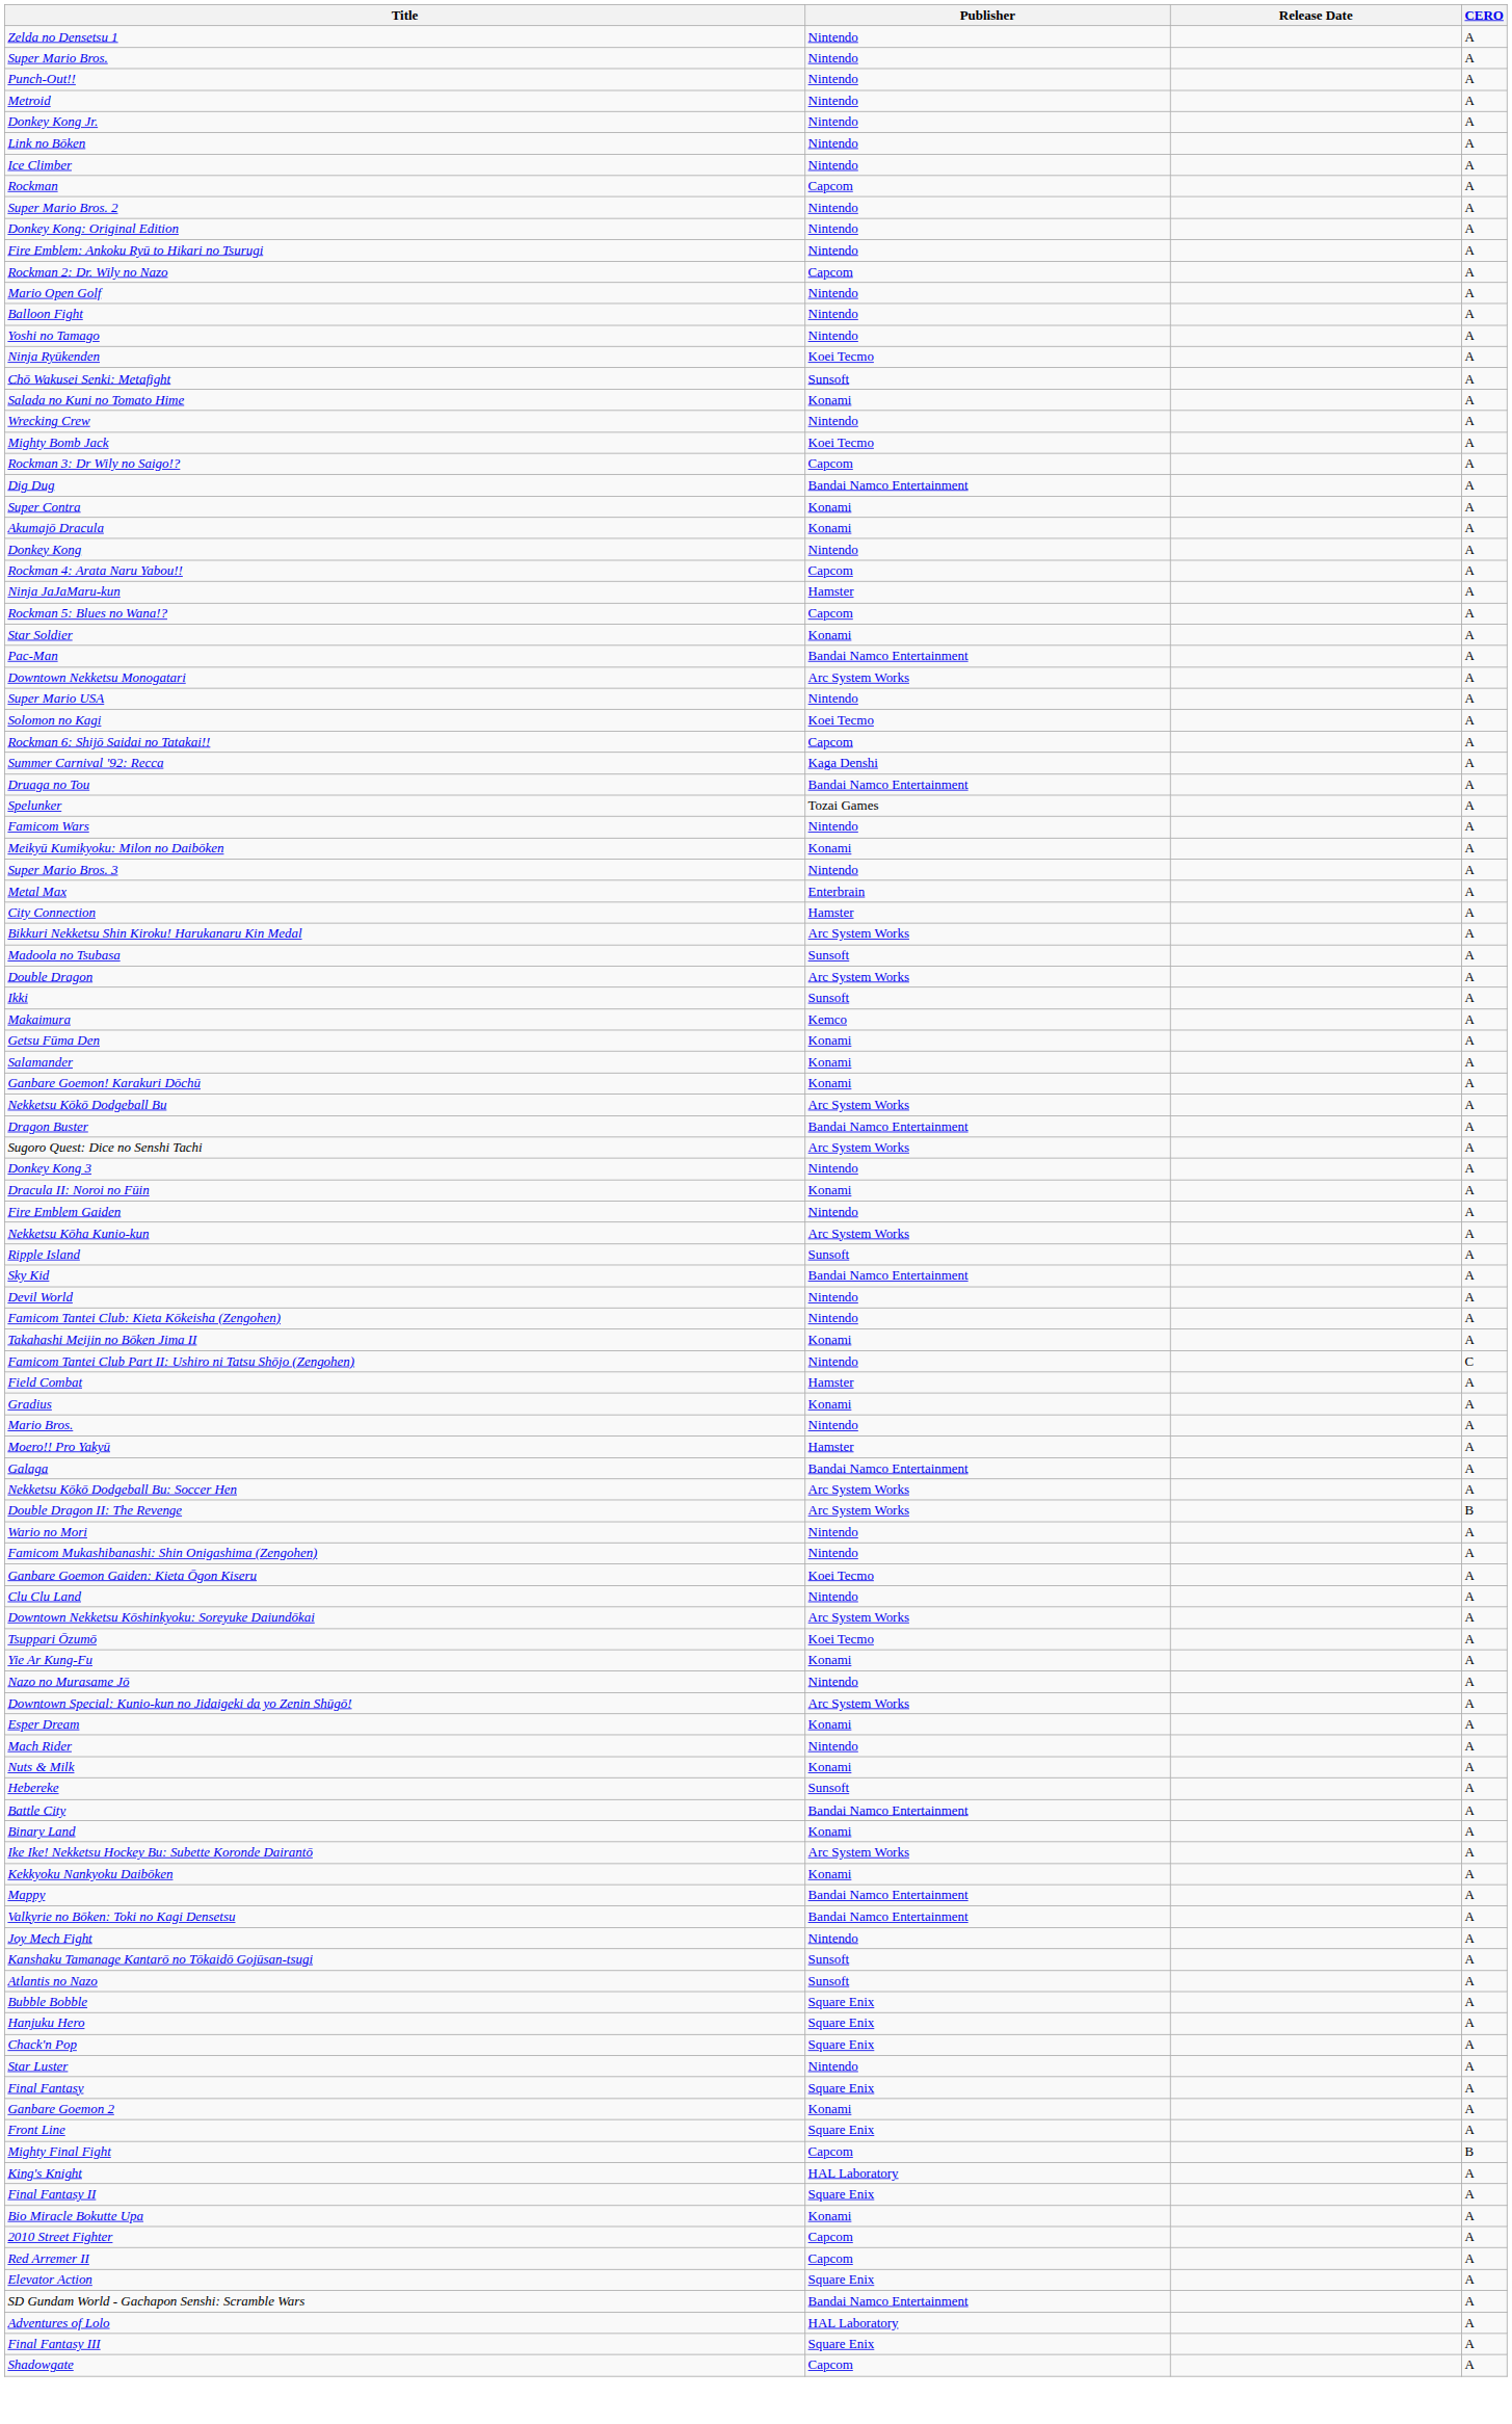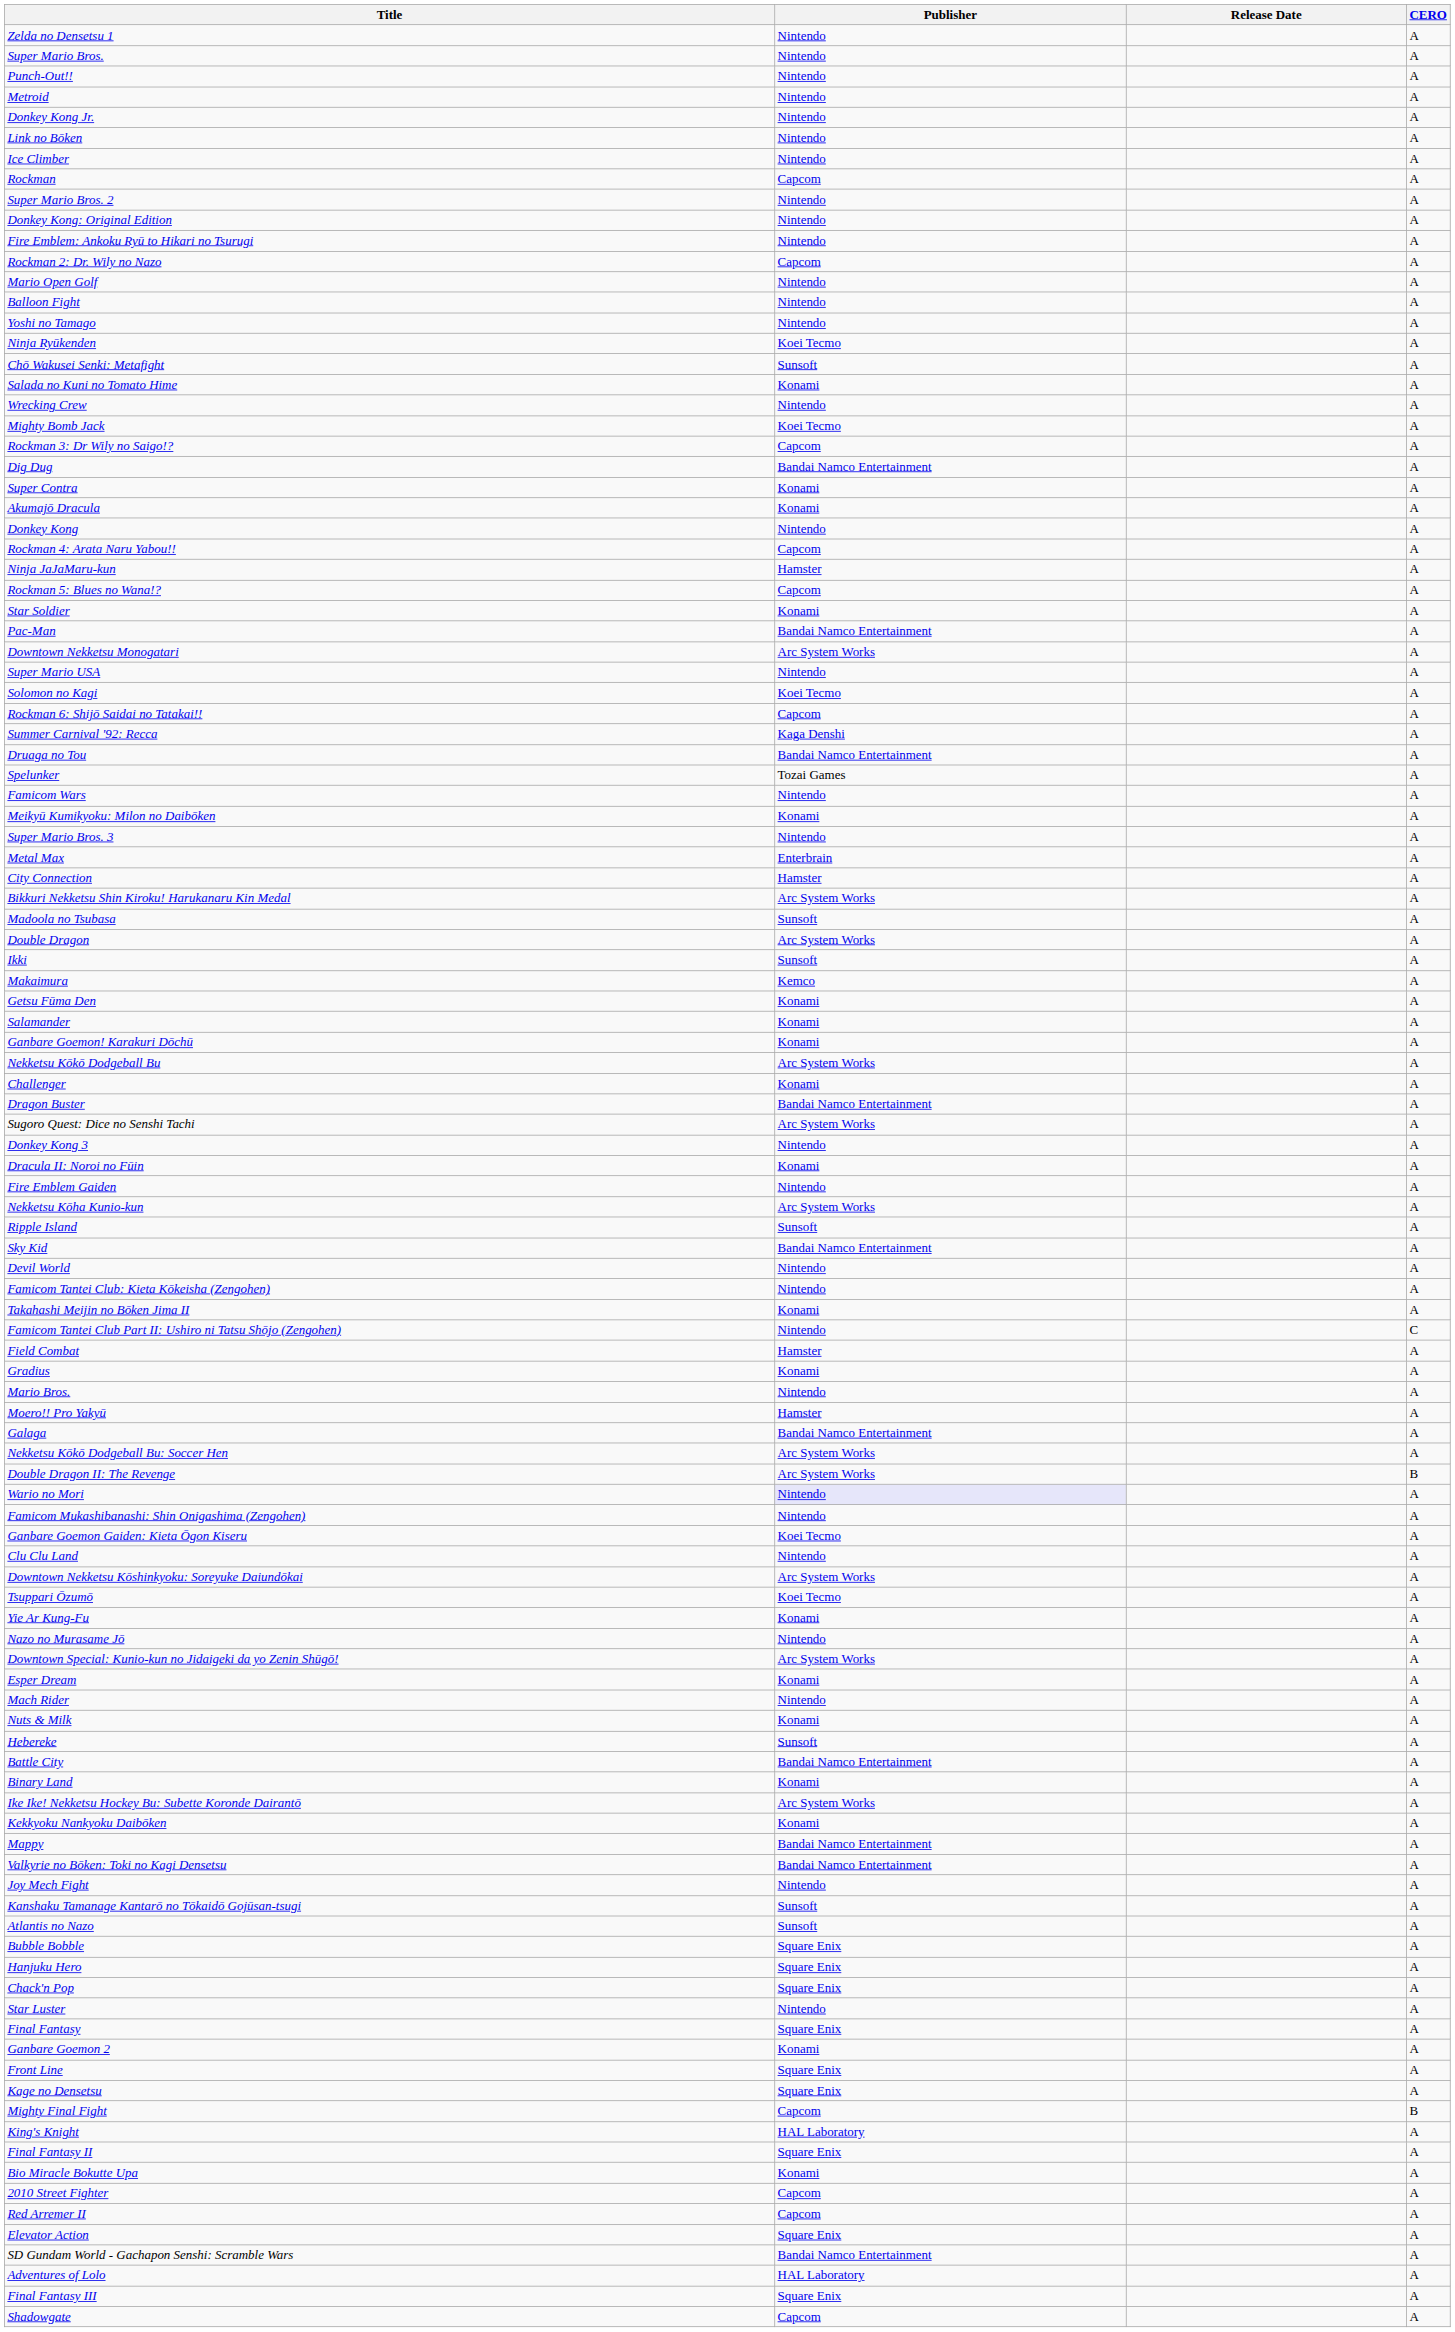+ row: Challenger | Konami | A
Wario no Mori | Publisher: no background -> lavender background
+ row: Kage no Densetsu | Square Enix | A
